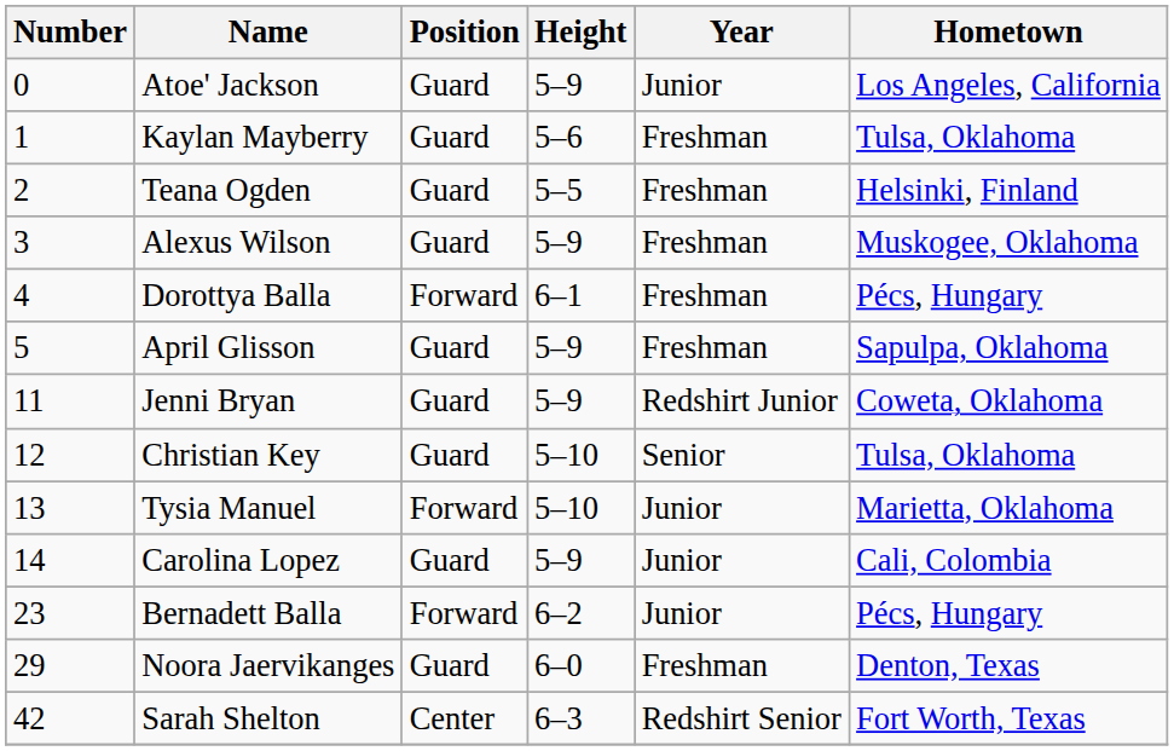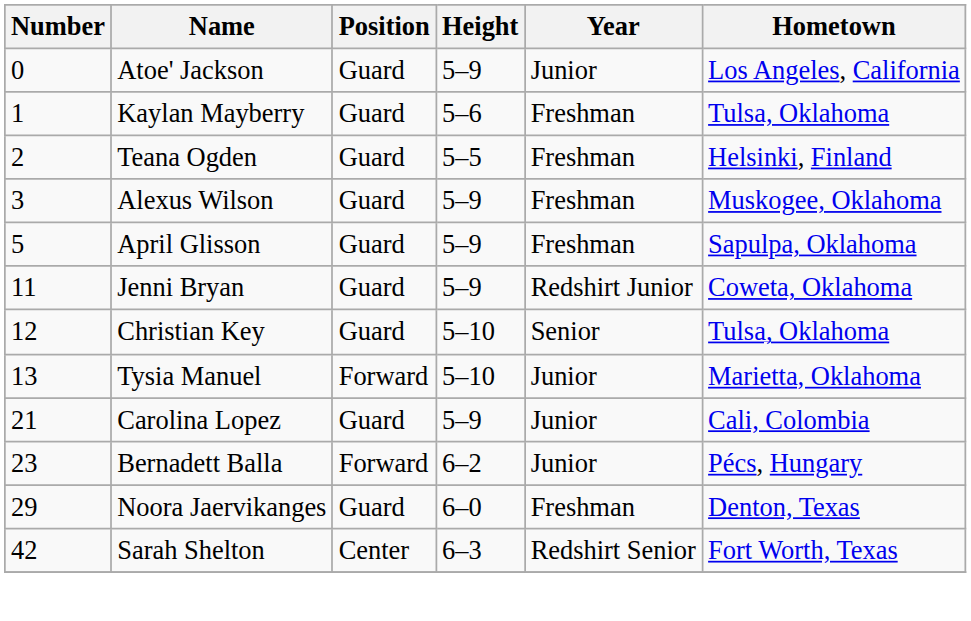- row: 4 | Dorottya Balla | Forward | 6–1 | Freshman | Pécs, Hungary
Carolina Lopez | Number: 14 -> 21
